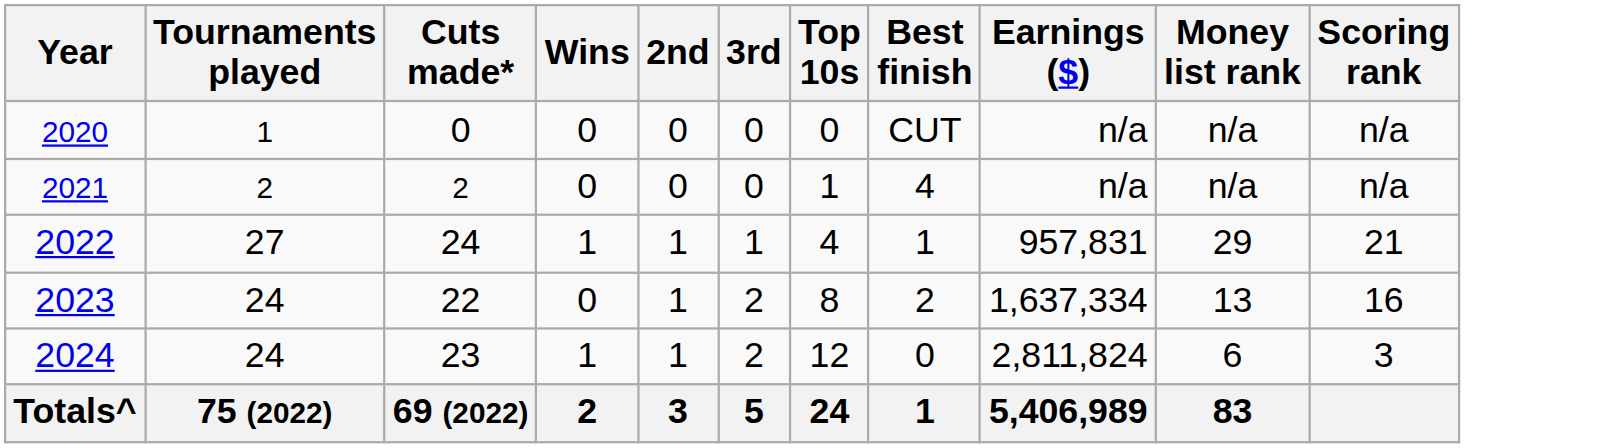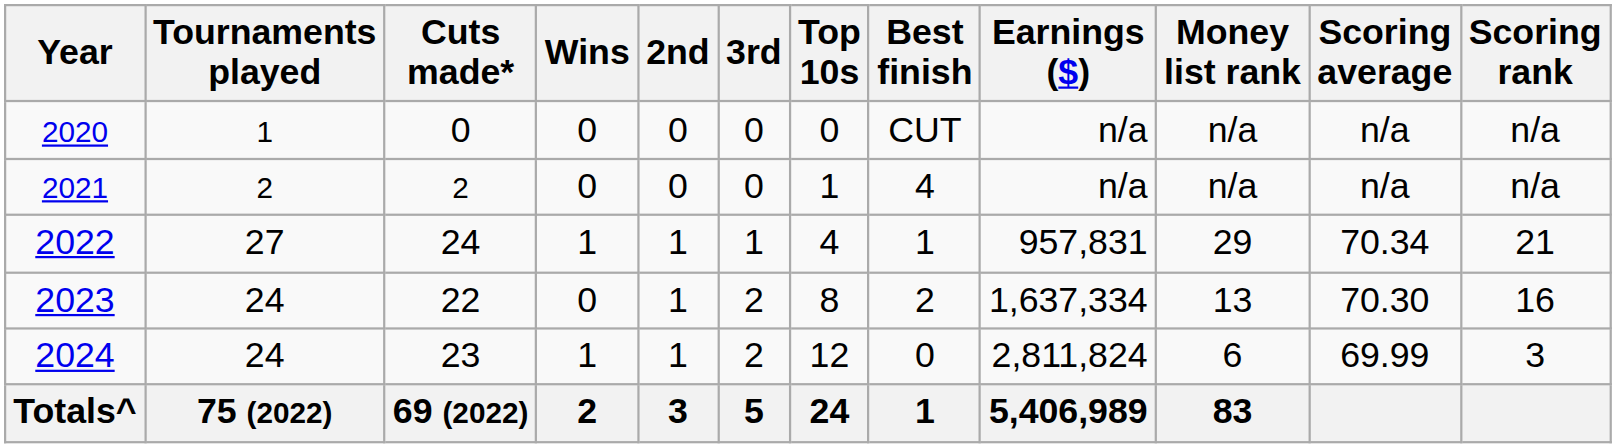+ column: Scoring average | n/a | n/a | 70.34 | 70.30 | 69.99
